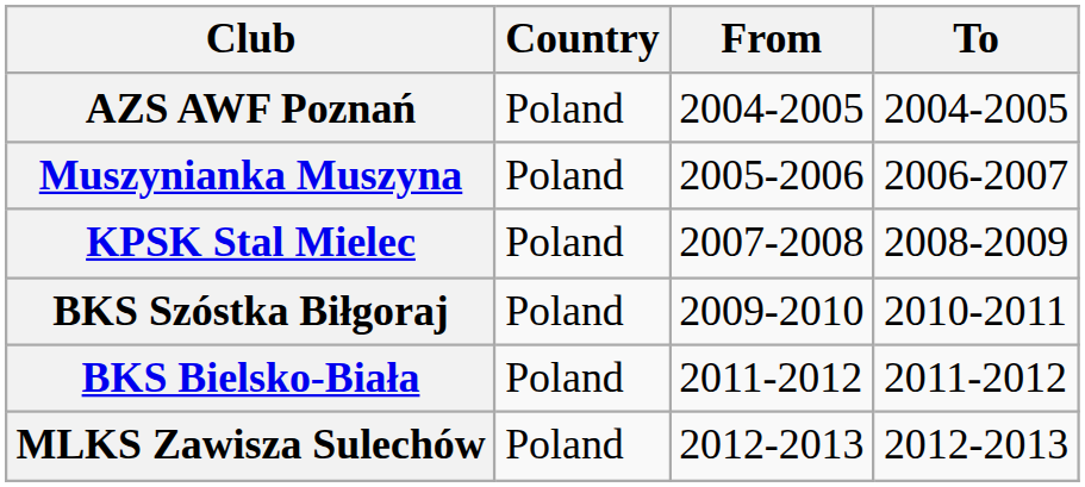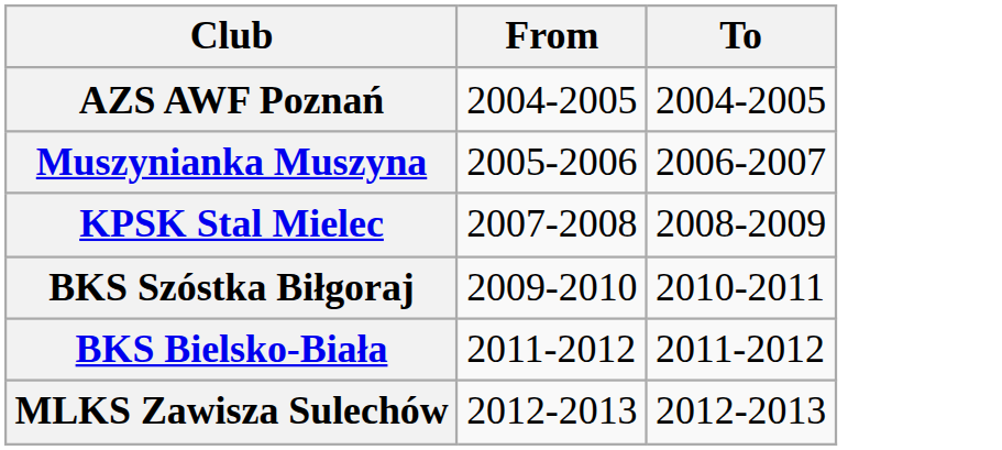- column: Country | Poland | Poland | Poland | Poland | Poland | Poland
